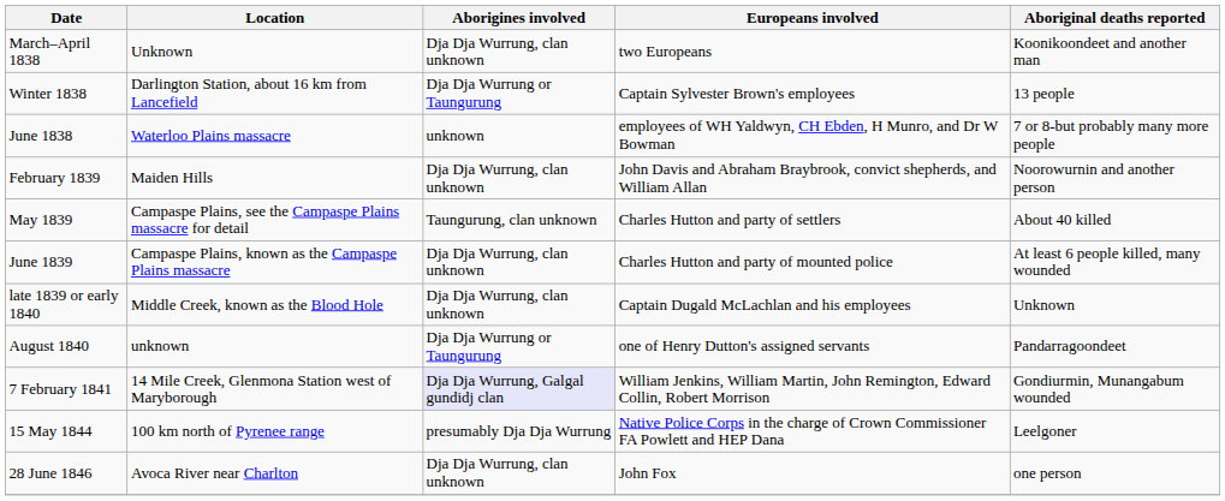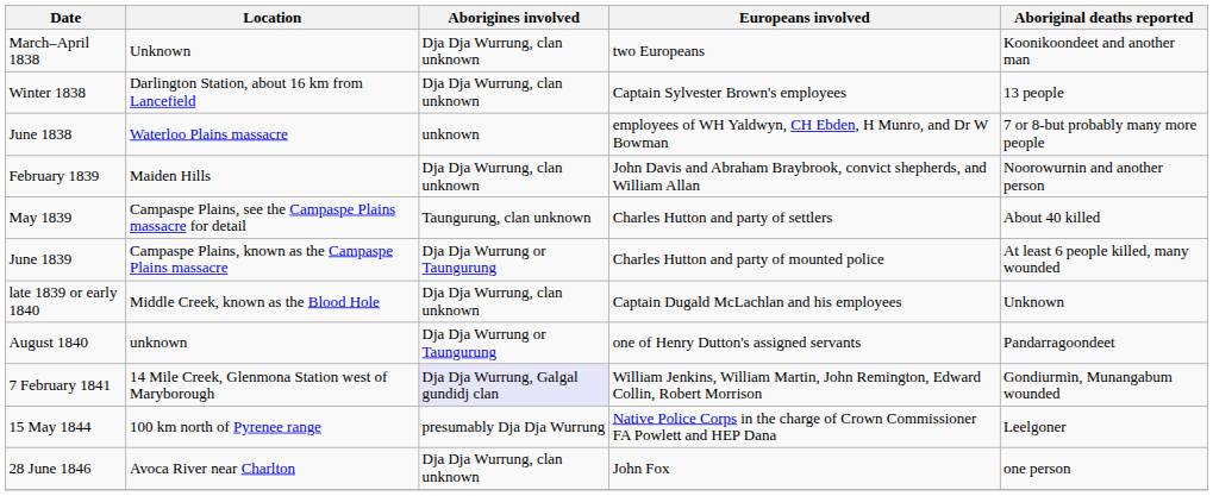Winter 1838 | Aborigines involved: Dja Dja Wurrung or Taungurung -> Dja Dja Wurrung, clan unknown
June 1839 | Aborigines involved: Dja Dja Wurrung, clan unknown -> Dja Dja Wurrung or Taungurung
